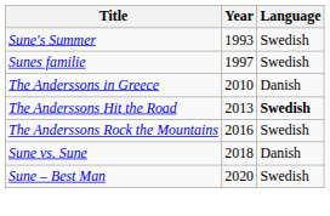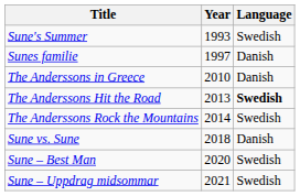Sunes familie | Language: Swedish -> Danish
The Anderssons Rock the Mountains | Year: 2016 -> 2014
+ row: Sune – Uppdrag midsommar | 2021 | Swedish
